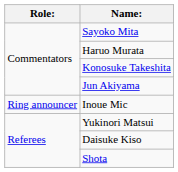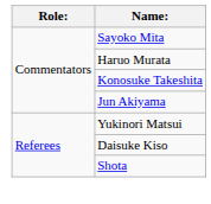- row: Ring announcer | Inoue Mic
